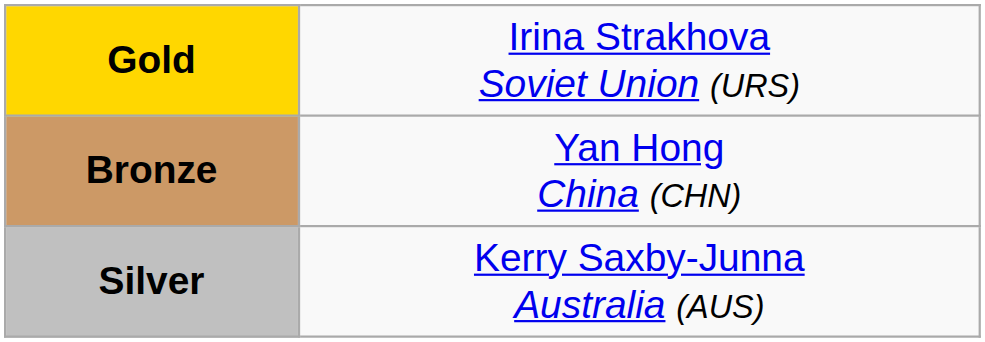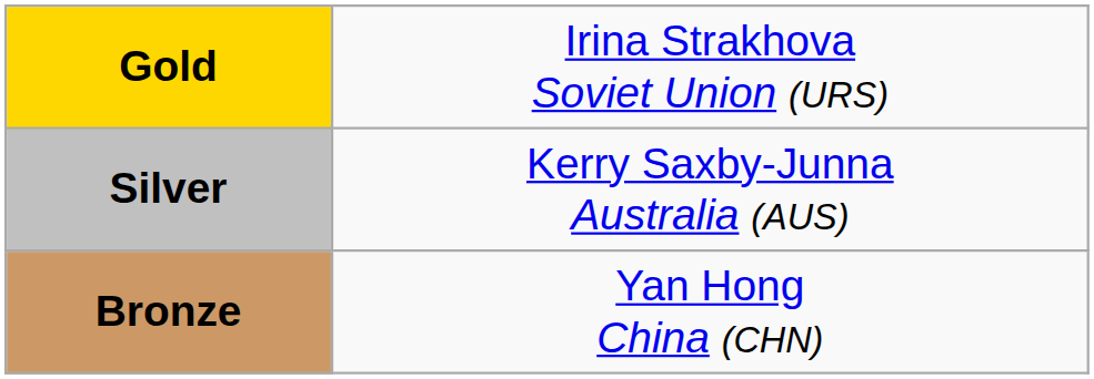rows swapped: Silver <-> Bronze
